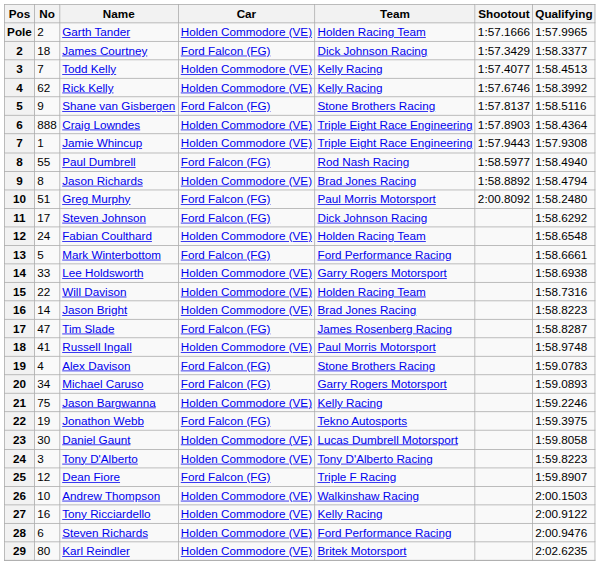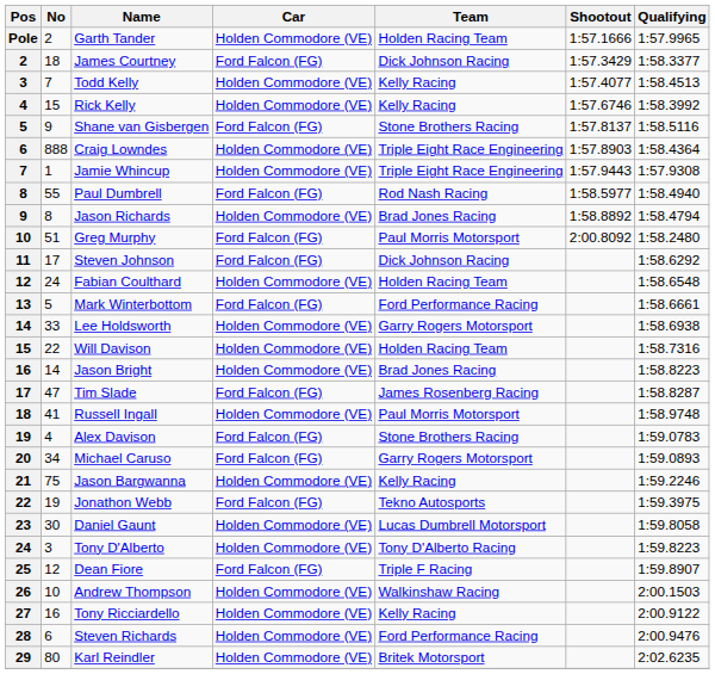Rick Kelly | No: 62 -> 15
